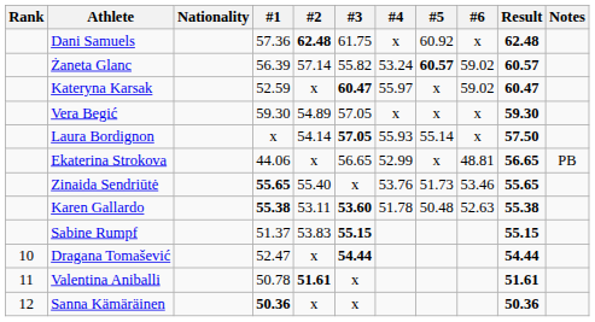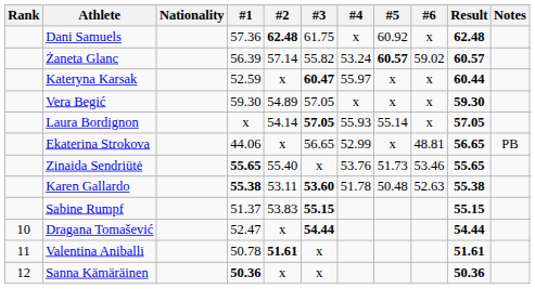Kateryna Karsak | #6: 59.02 -> x
Kateryna Karsak | Result: 60.47 -> 60.44
Laura Bordignon | Result: 57.50 -> 57.05
